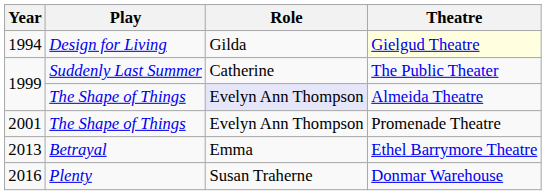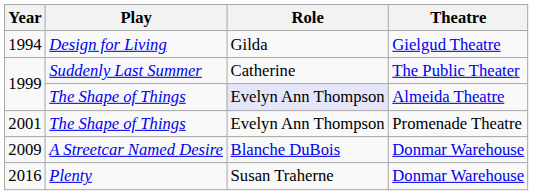1994 | Theatre: lightyellow background -> no background
+ row: 2009 | A Streetcar Named Desire | Blanche DuBois | Donmar Warehouse
- row: 2013 | Betrayal | Emma | Ethel Barrymore Theatre
